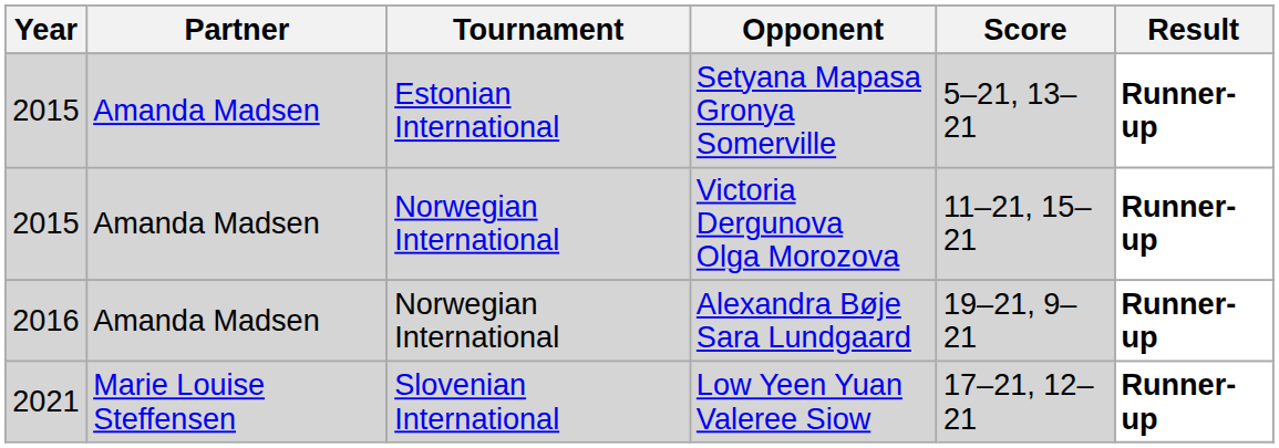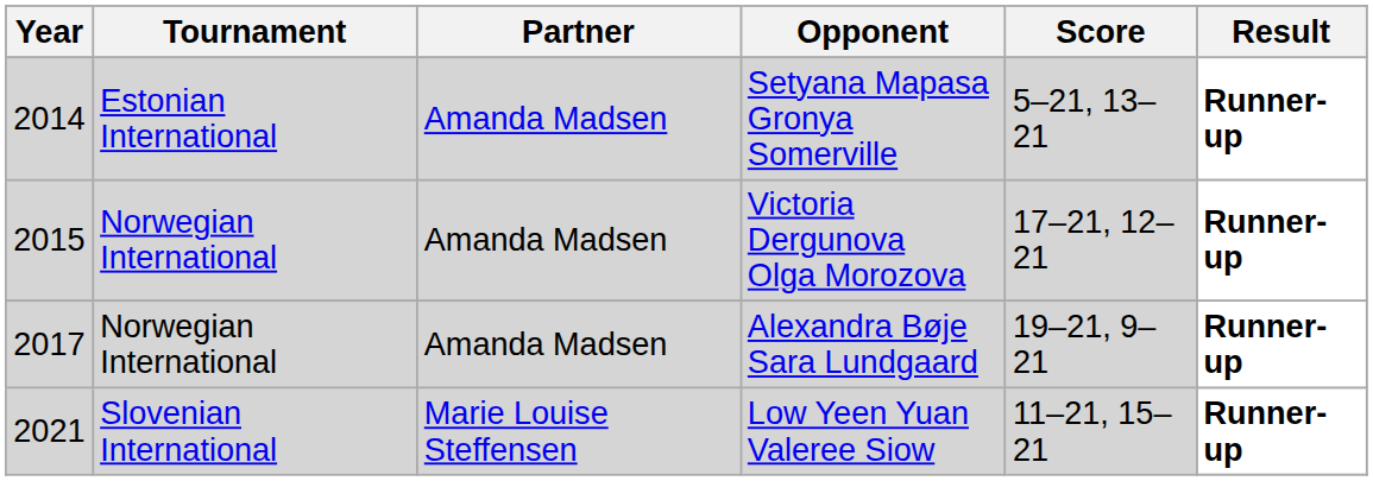columns swapped: Tournament <-> Partner
Setyana Mapasa Gronya Somerville | Year: 2015 -> 2014
Victoria Dergunova Olga Morozova | Score: 11–21, 15–21 -> 17–21, 12–21
Alexandra Bøje Sara Lundgaard | Year: 2016 -> 2017
Low Yeen Yuan Valeree Siow | Score: 17–21, 12–21 -> 11–21, 15–21
